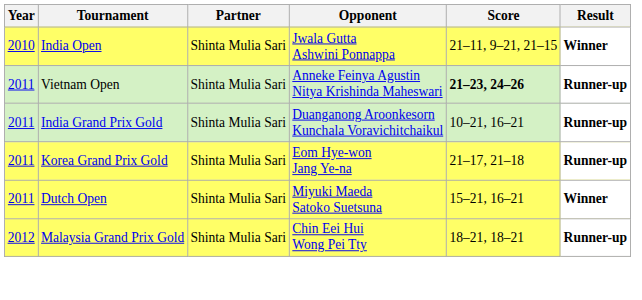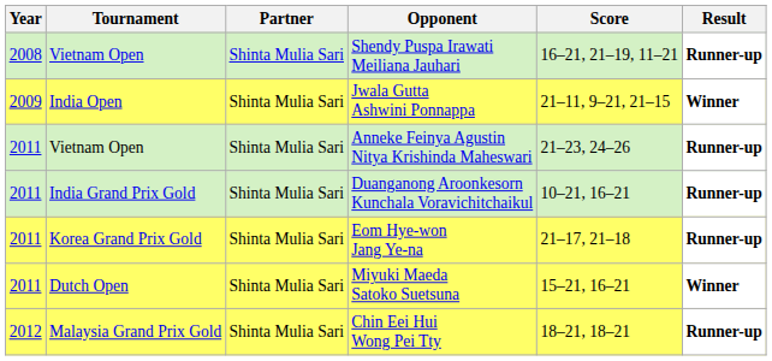+ row: 2008 | Vietnam Open | Shinta Mulia Sari | Shendy Puspa Irawati Meiliana Jauhari | 16–21, 21–19, 11–21 | Runner-up
Jwala Gutta Ashwini Ponnappa | Year: 2010 -> 2009
Anneke Feinya Agustin Nitya Krishinda Maheswari | Score: bold -> normal
